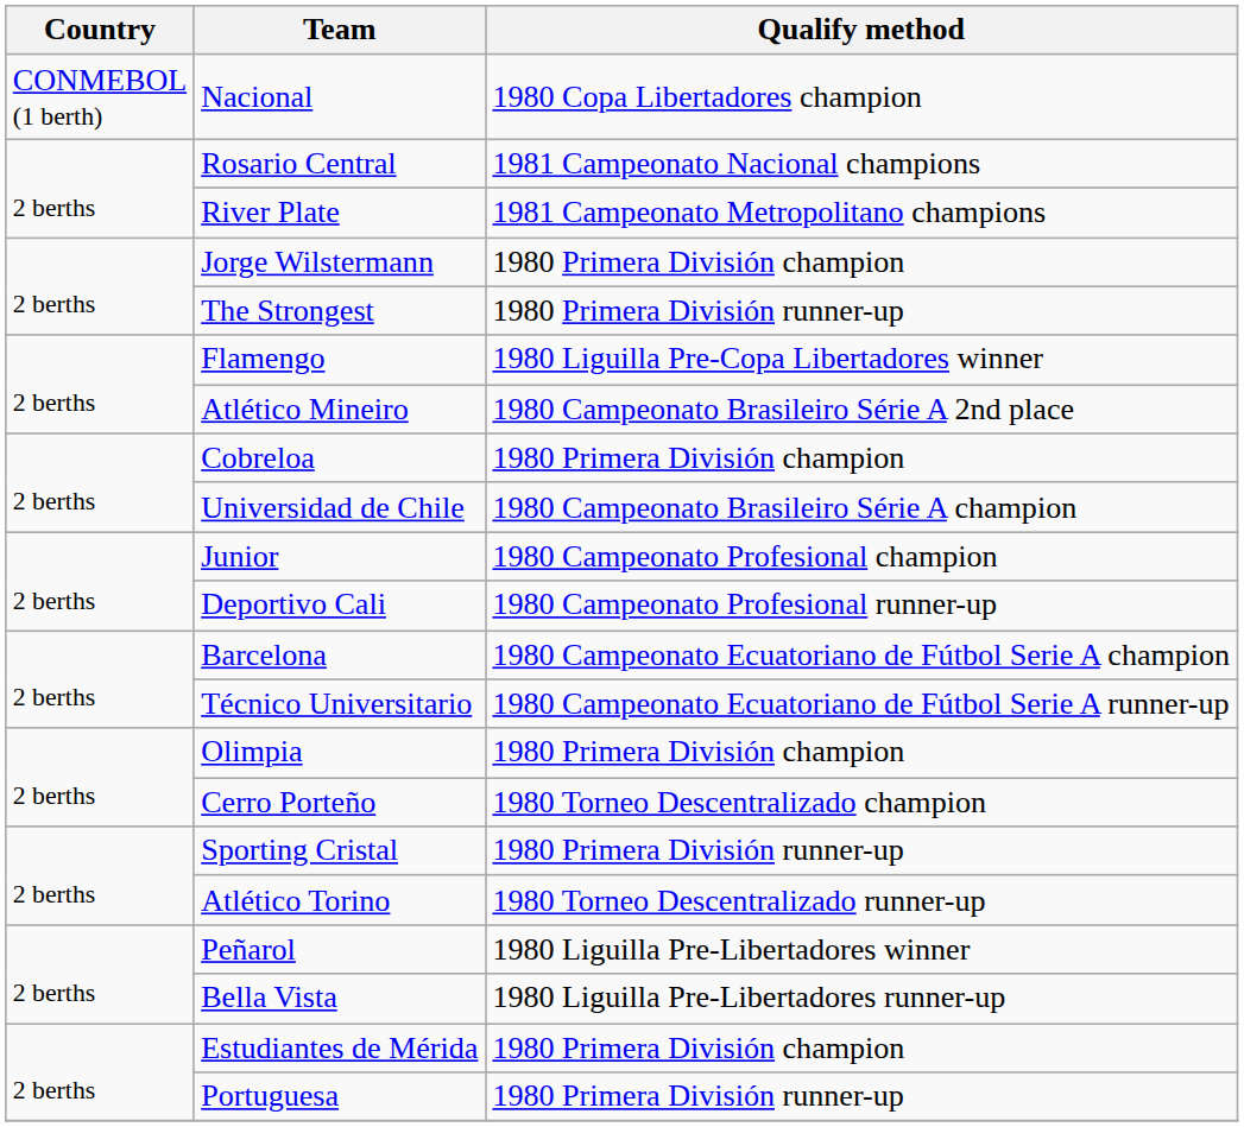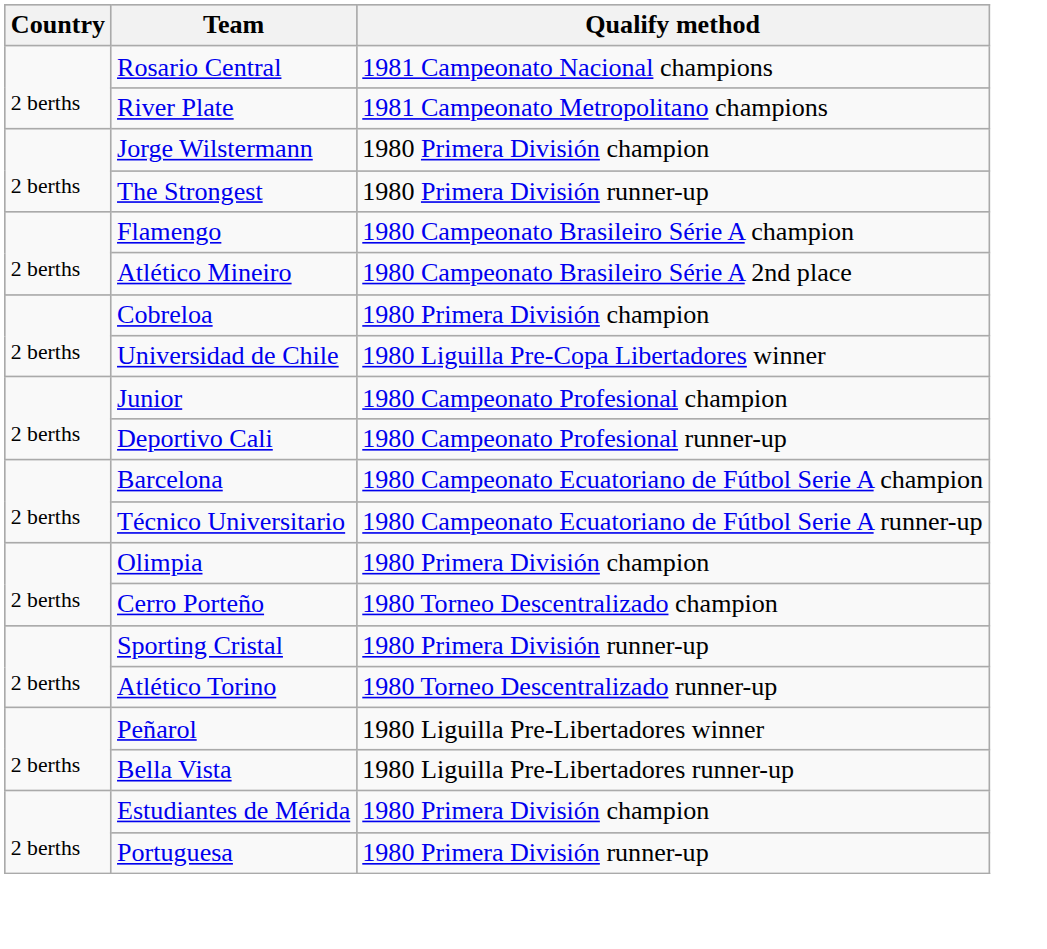- row: CONMEBOL (1 berth) | Nacional | 1980 Copa Libertadores champion
Flamengo | Qualify method: 1980 Liguilla Pre-Copa Libertadores winner -> 1980 Campeonato Brasileiro Série A champion
Universidad de Chile | Qualify method: 1980 Campeonato Brasileiro Série A champion -> 1980 Liguilla Pre-Copa Libertadores winner
